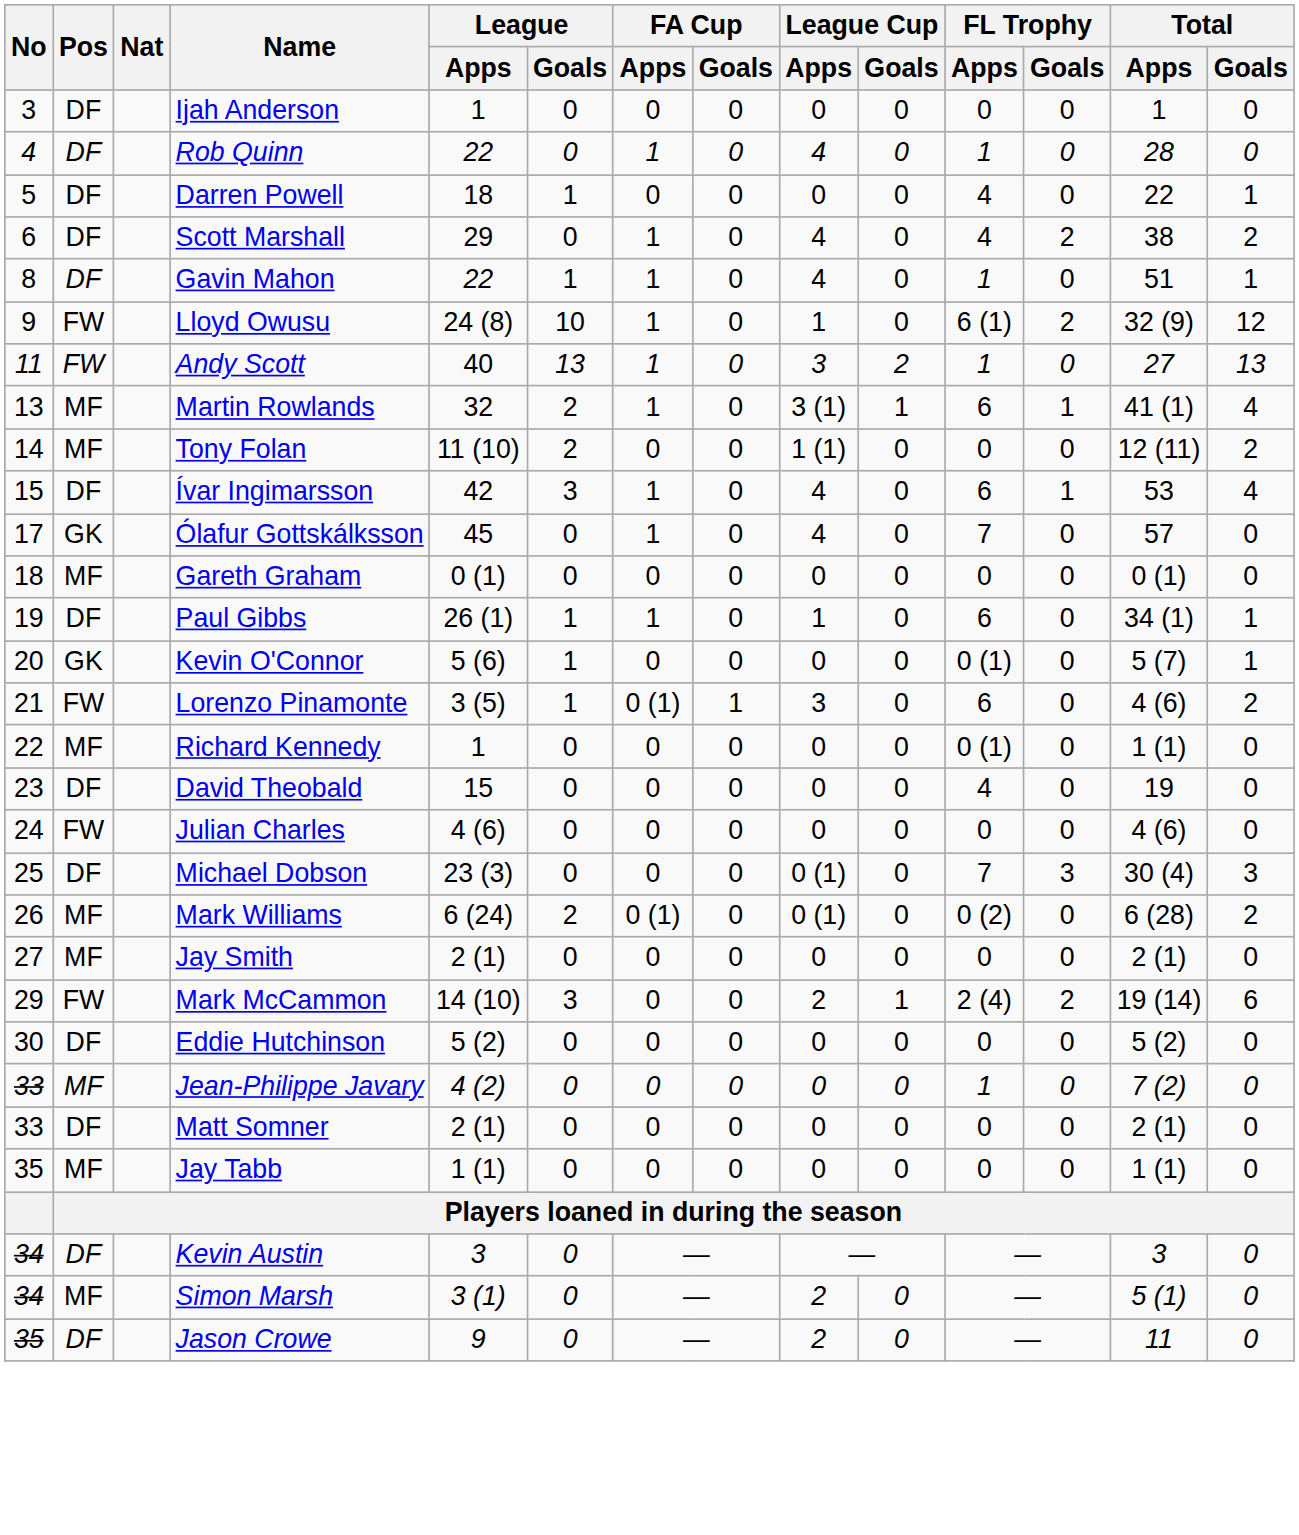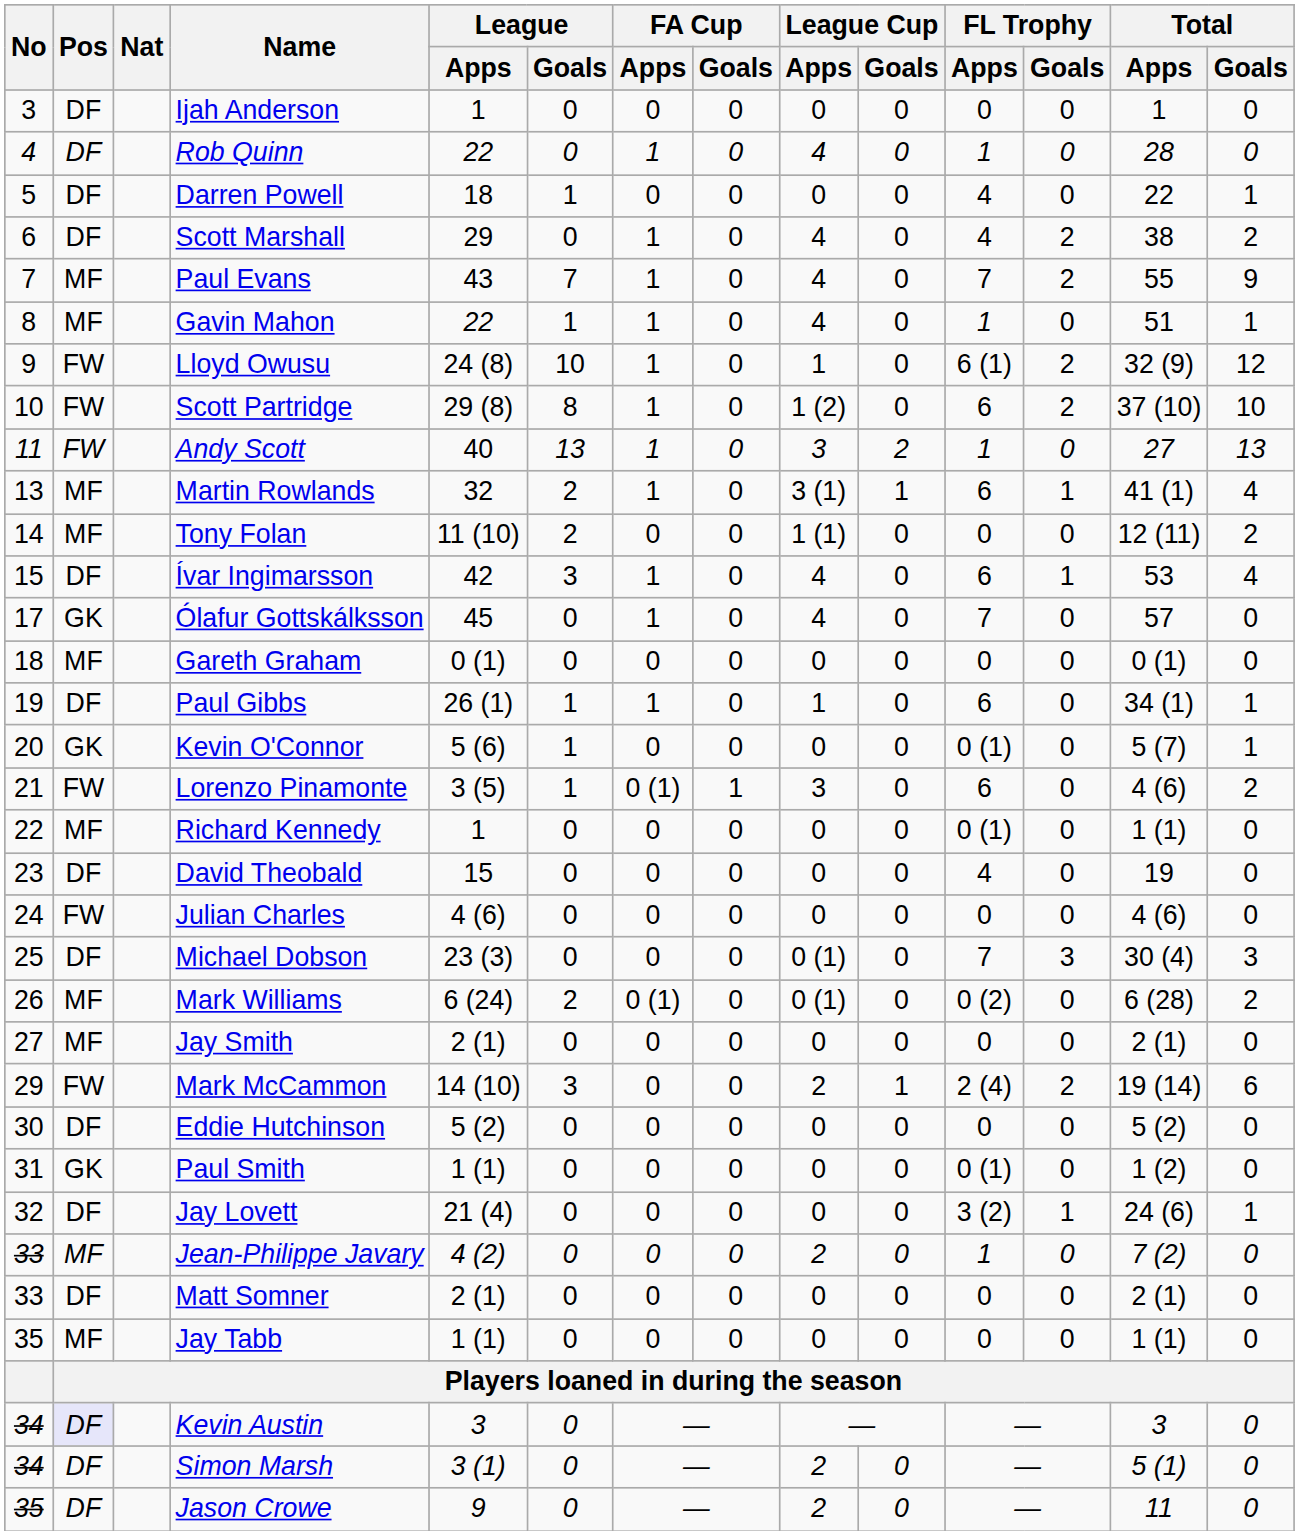+ row: 7 | MF | Paul Evans | 43 | 7 | 1 | 0 | 4 | 0 | 7 | 2 | 55 | 9
Gavin Mahon | Pos: DF -> MF
+ row: 10 | FW | Scott Partridge | 29 (8) | 8 | 1 | 0 | 1 (2) | 0 | 6 | 2 | 37 (10) | 10
+ row: 31 | GK | Paul Smith | 1 (1) | 0 | 0 | 0 | 0 | 0 | 0 (1) | 0 | 1 (2) | 0
+ row: 32 | DF | Jay Lovett | 21 (4) | 0 | 0 | 0 | 0 | 0 | 3 (2) | 1 | 24 (6) | 1
Jean-Philippe Javary | League Cup / Apps: 0 -> 2
Kevin Austin | Pos: no background -> lavender background
Simon Marsh | Pos: MF -> DF
